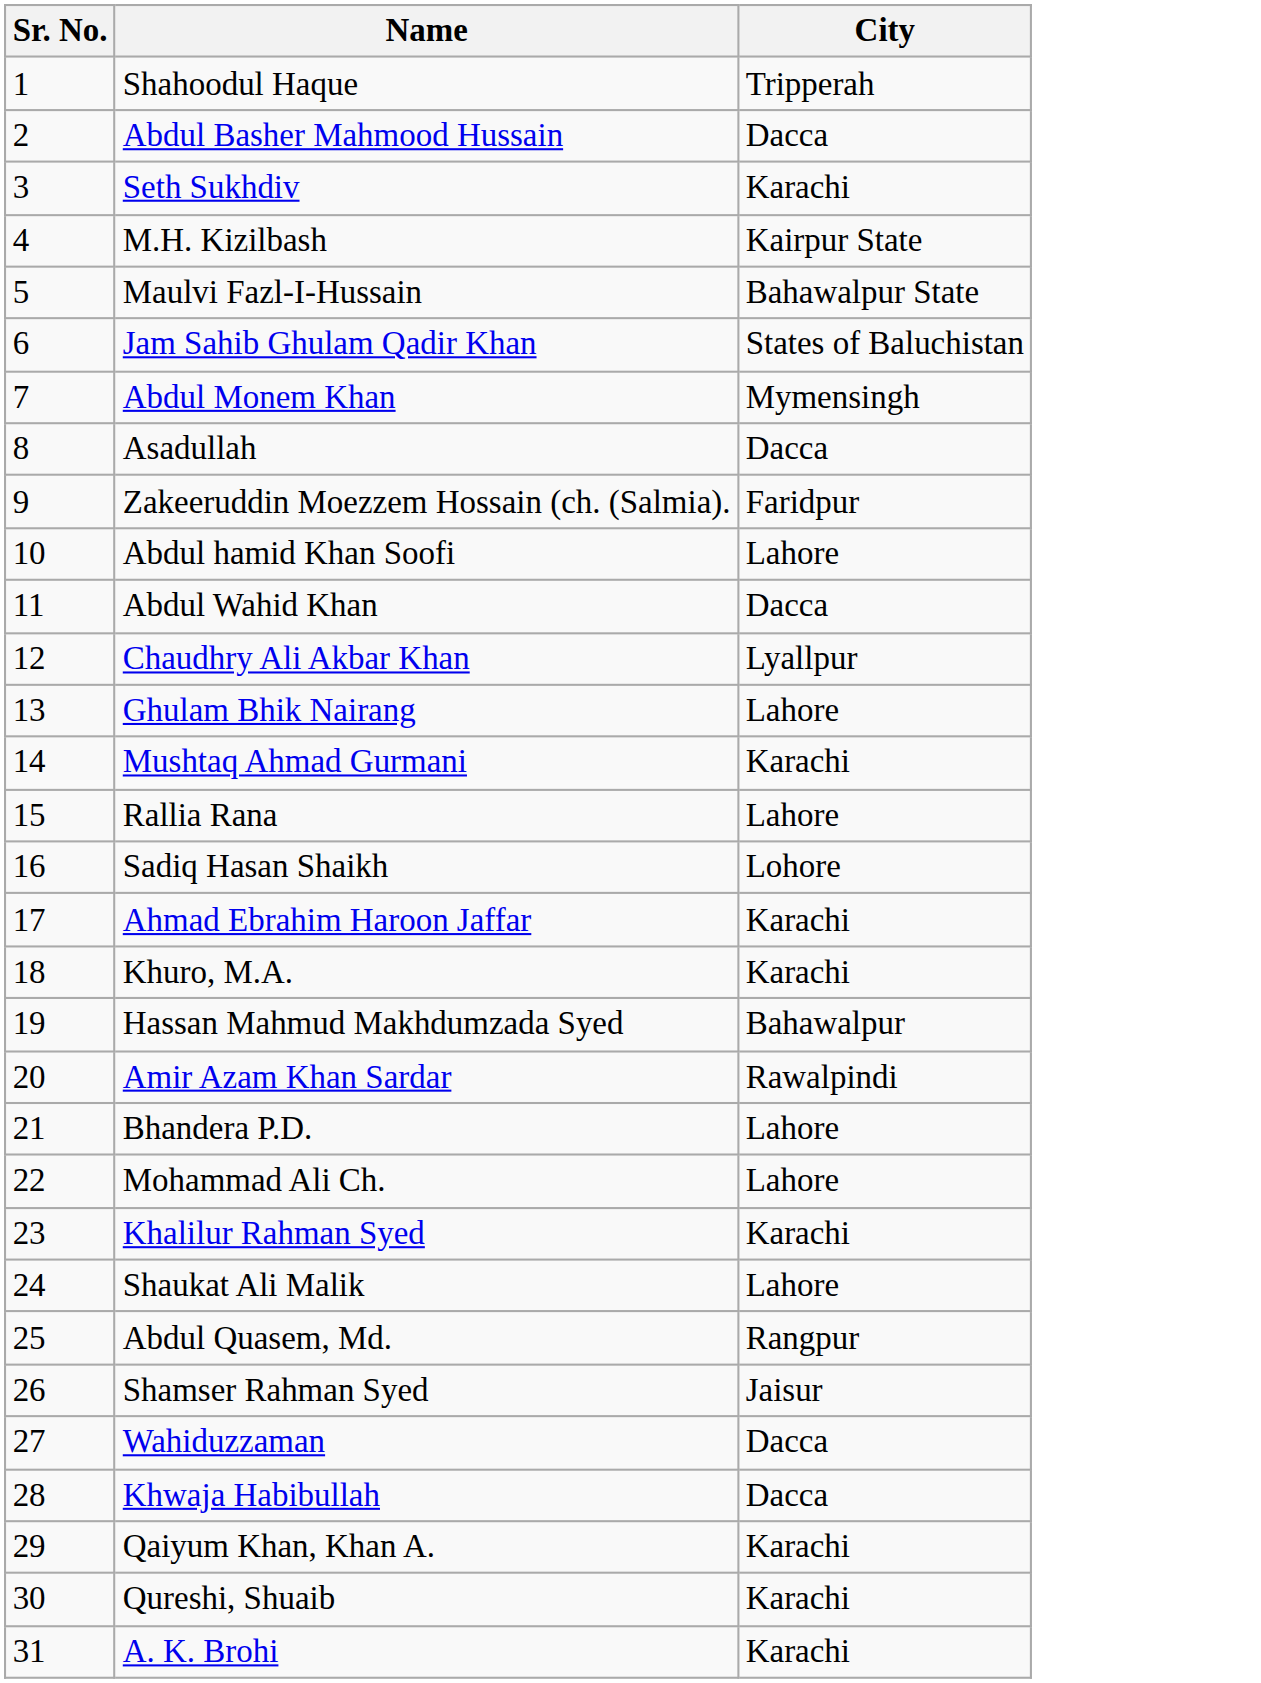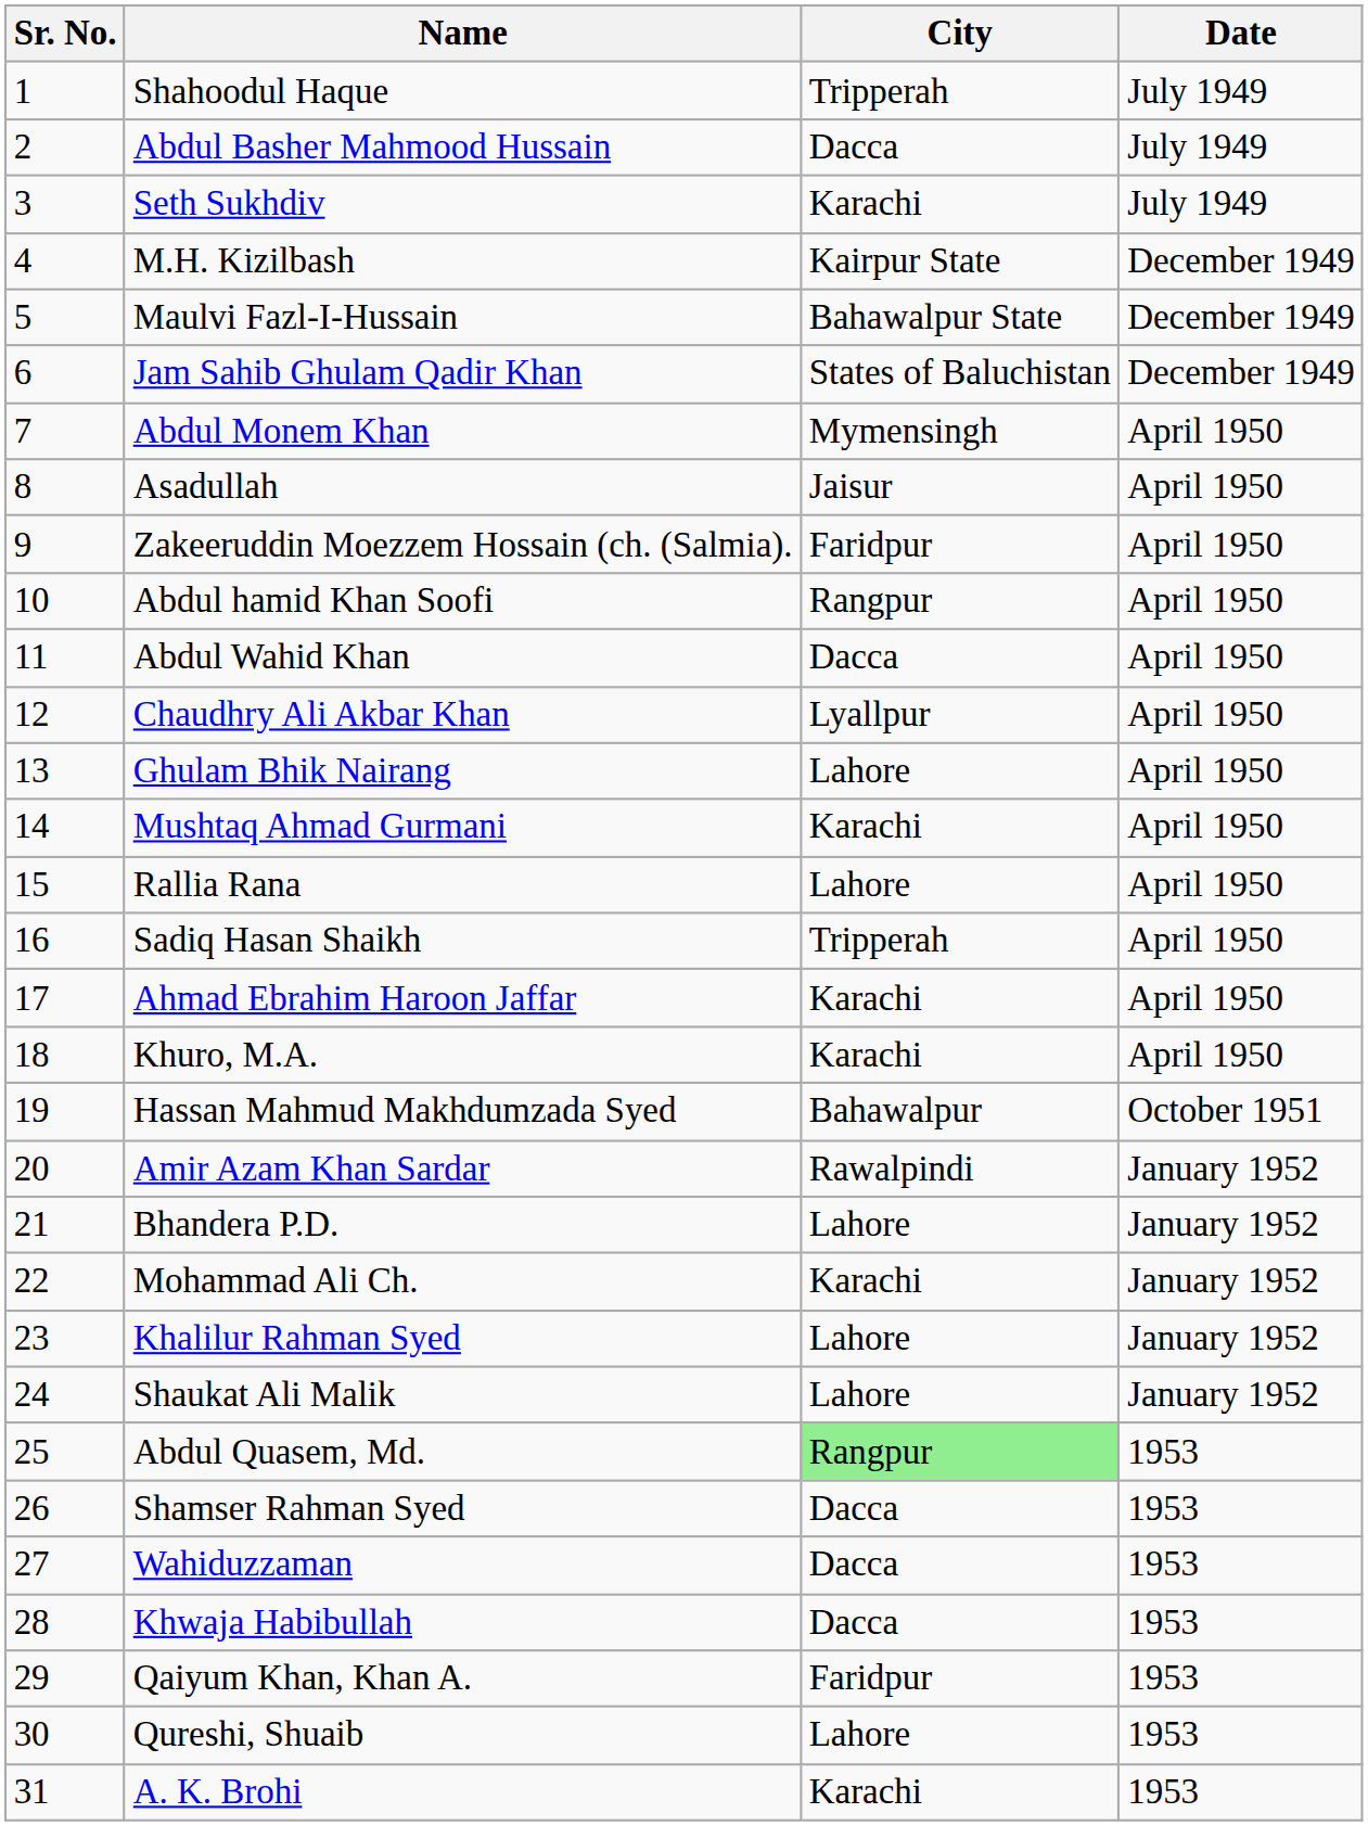+ column: Date | July 1949 | July 1949 | July 1949 | December 1949 | December 1949 | December 1949 | April 1950 | April 1950 | April 1950 | April 1950 | April 1950 | April 1950 | April 1950 | April 1950 | April 1950 | April 1950 | April 1950 | April 1950 | October 1951 | January 1952 | January 1952 | January 1952 | January 1952 | January 1952 | 1953 | 1953 | 1953 | 1953 | 1953 | 1953 | 1953
Asadullah | City: Dacca -> Jaisur
Abdul hamid Khan Soofi | City: Lahore -> Rangpur
Sadiq Hasan Shaikh | City: Lohore -> Tripperah
Mohammad Ali Ch. | City: Lahore -> Karachi
Khalilur Rahman Syed | City: Karachi -> Lahore
Abdul Quasem, Md. | City: no background -> lightgreen background
Shamser Rahman Syed | City: Jaisur -> Dacca
Qaiyum Khan, Khan A. | City: Karachi -> Faridpur
Qureshi, Shuaib | City: Karachi -> Lahore
